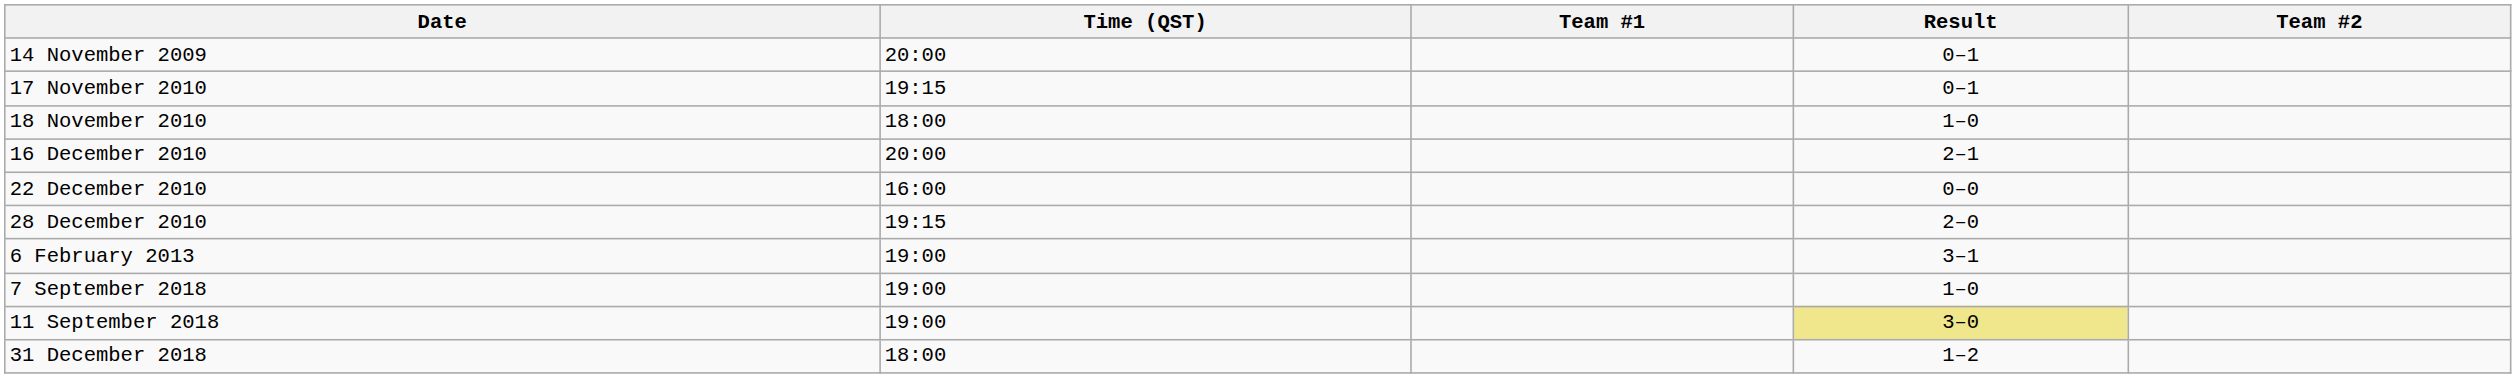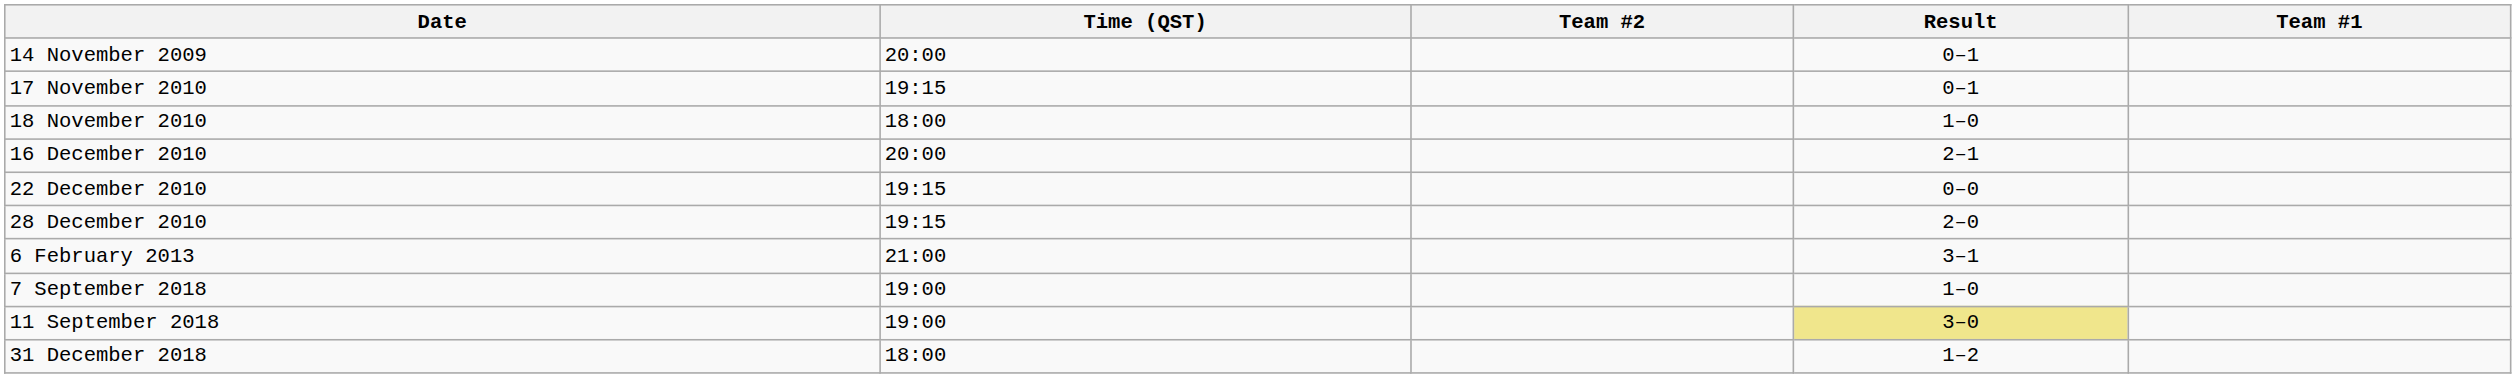columns swapped: Team #1 <-> Team #2
22 December 2010 | Time (QST): 16:00 -> 19:15
6 February 2013 | Time (QST): 19:00 -> 21:00
